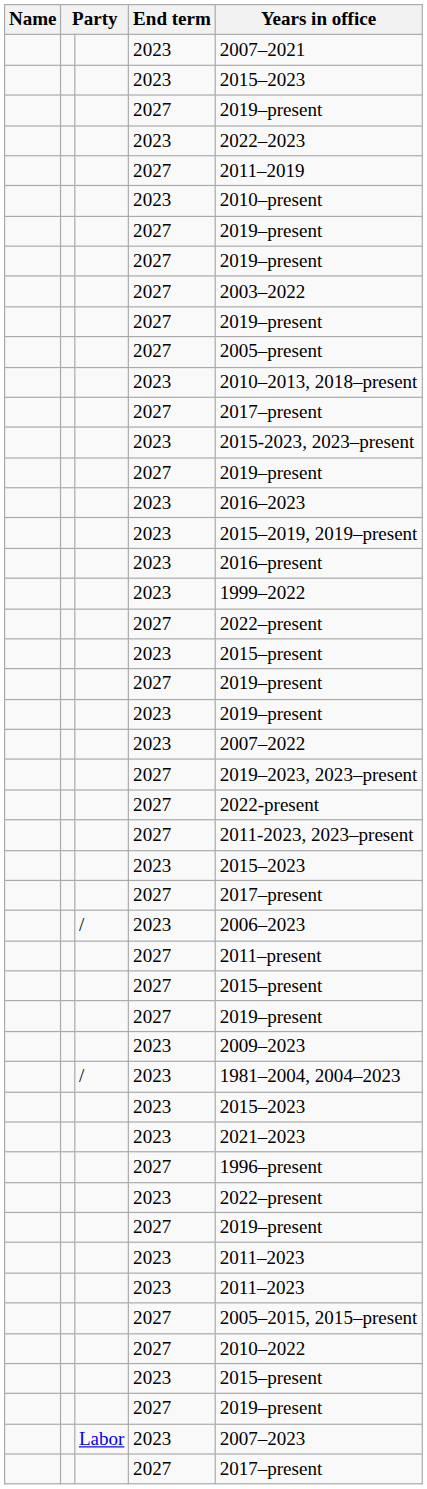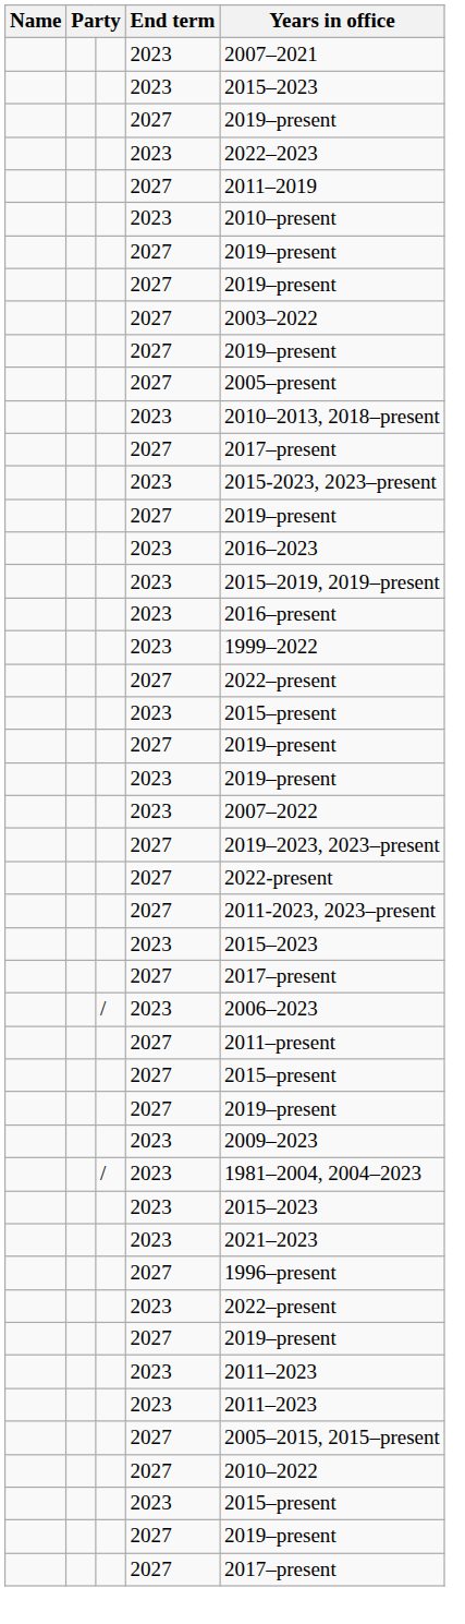- row: Labor | 2023 | 2007–2023
